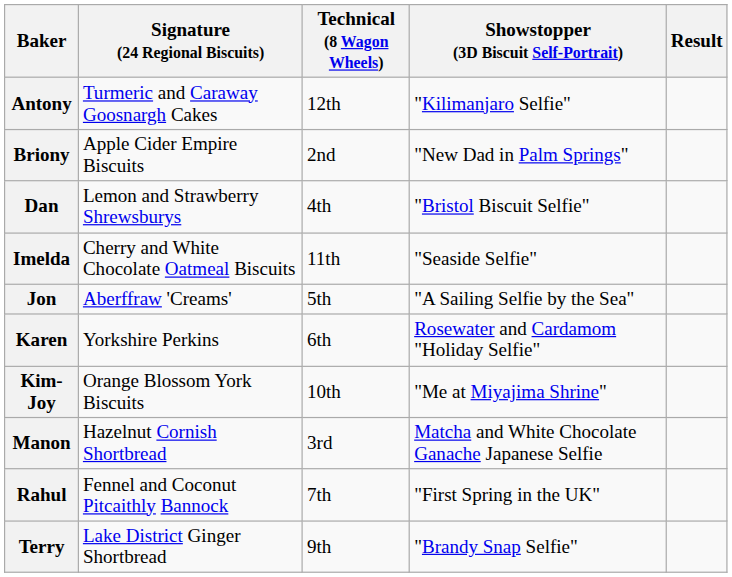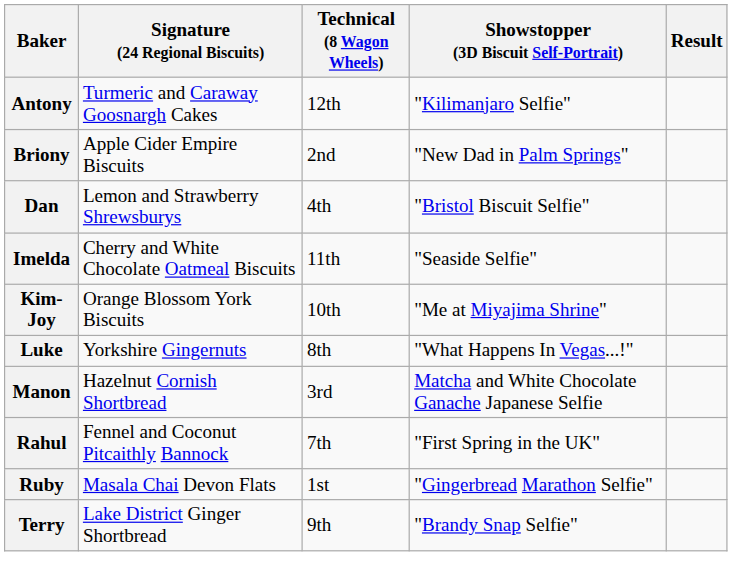- row: Jon | Aberffraw 'Creams' | 5th | "A Sailing Selfie by the Sea"
- row: Karen | Yorkshire Perkins | 6th | Rosewater and Cardamom "Holiday Selfie"
+ row: Luke | Yorkshire Gingernuts | 8th | "What Happens In Vegas...!"
+ row: Ruby | Masala Chai Devon Flats | 1st | "Gingerbread Marathon Selfie"
